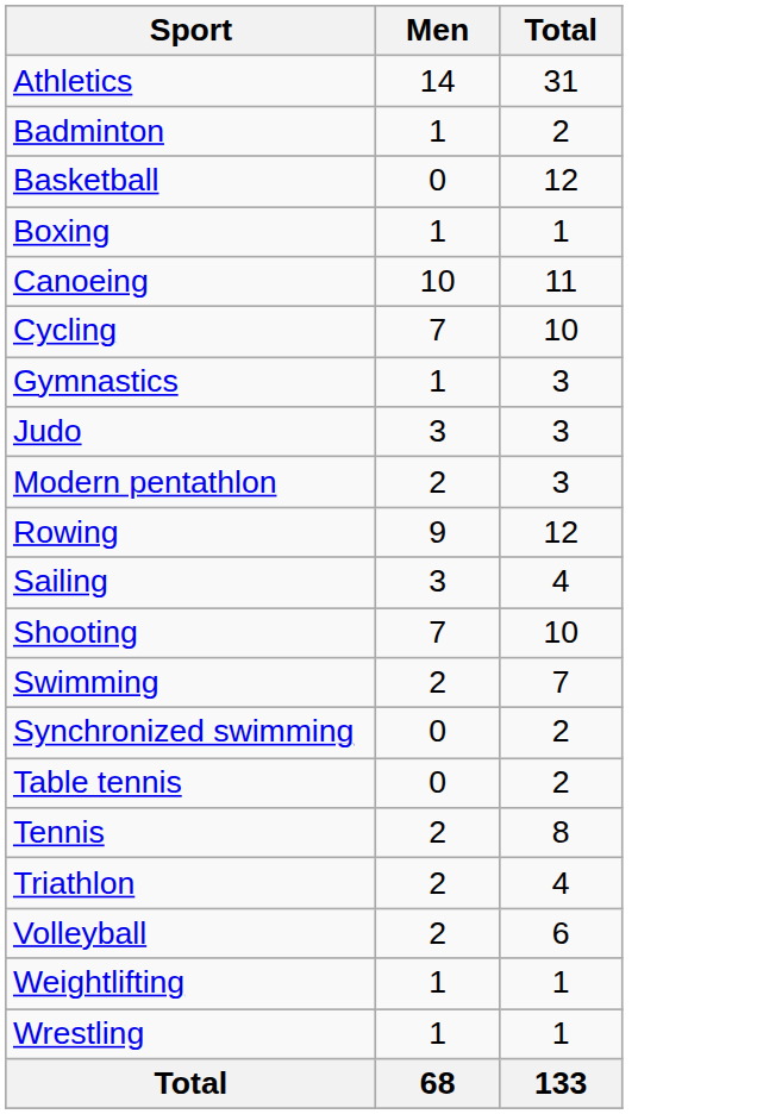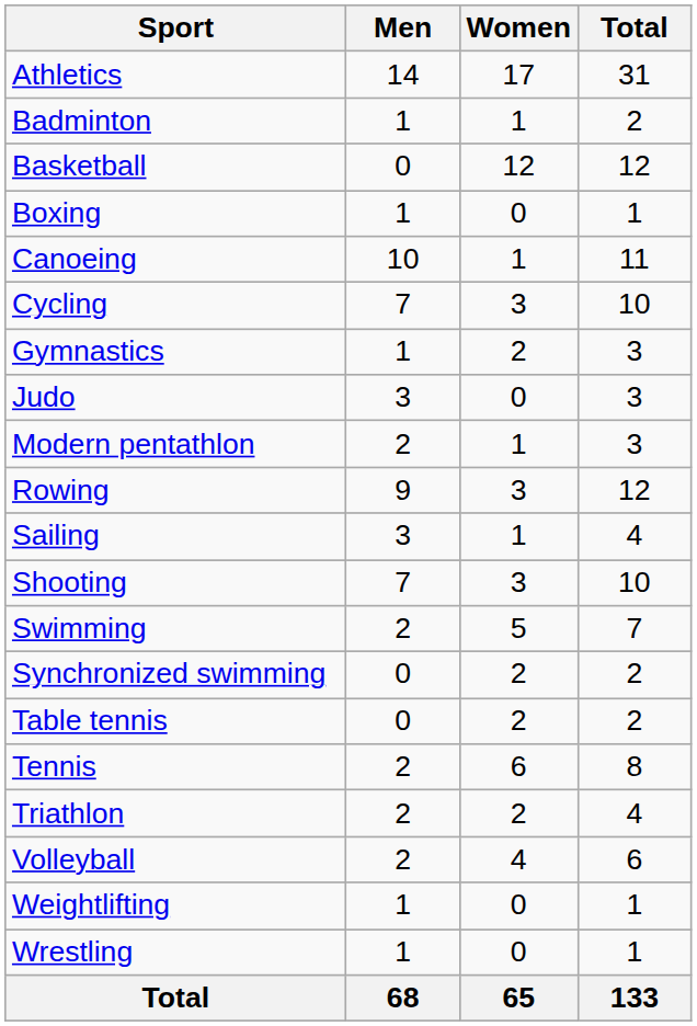+ column: Women | 17 | 1 | 12 | 0 | 1 | 3 | 2 | 0 | 1 | 3 | 1 | 3 | 5 | 2 | 2 | 6 | 2 | 4 | 0 | 0 | 65
